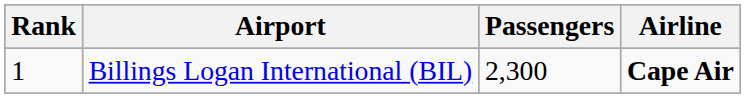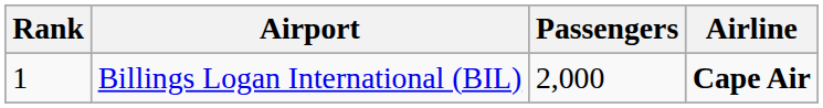Billings Logan International (BIL) | Passengers: 2,300 -> 2,000
